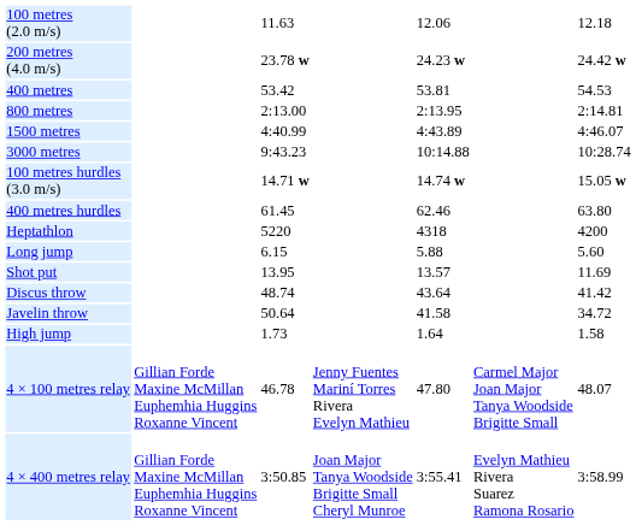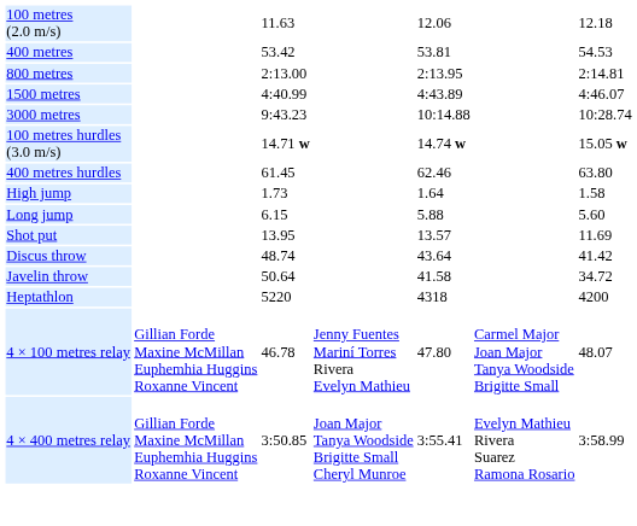- row: 200 metres (4.0 m/s) | 23.78 w | 24.23 w | 24.42 w
rows swapped: High jump <-> Heptathlon
